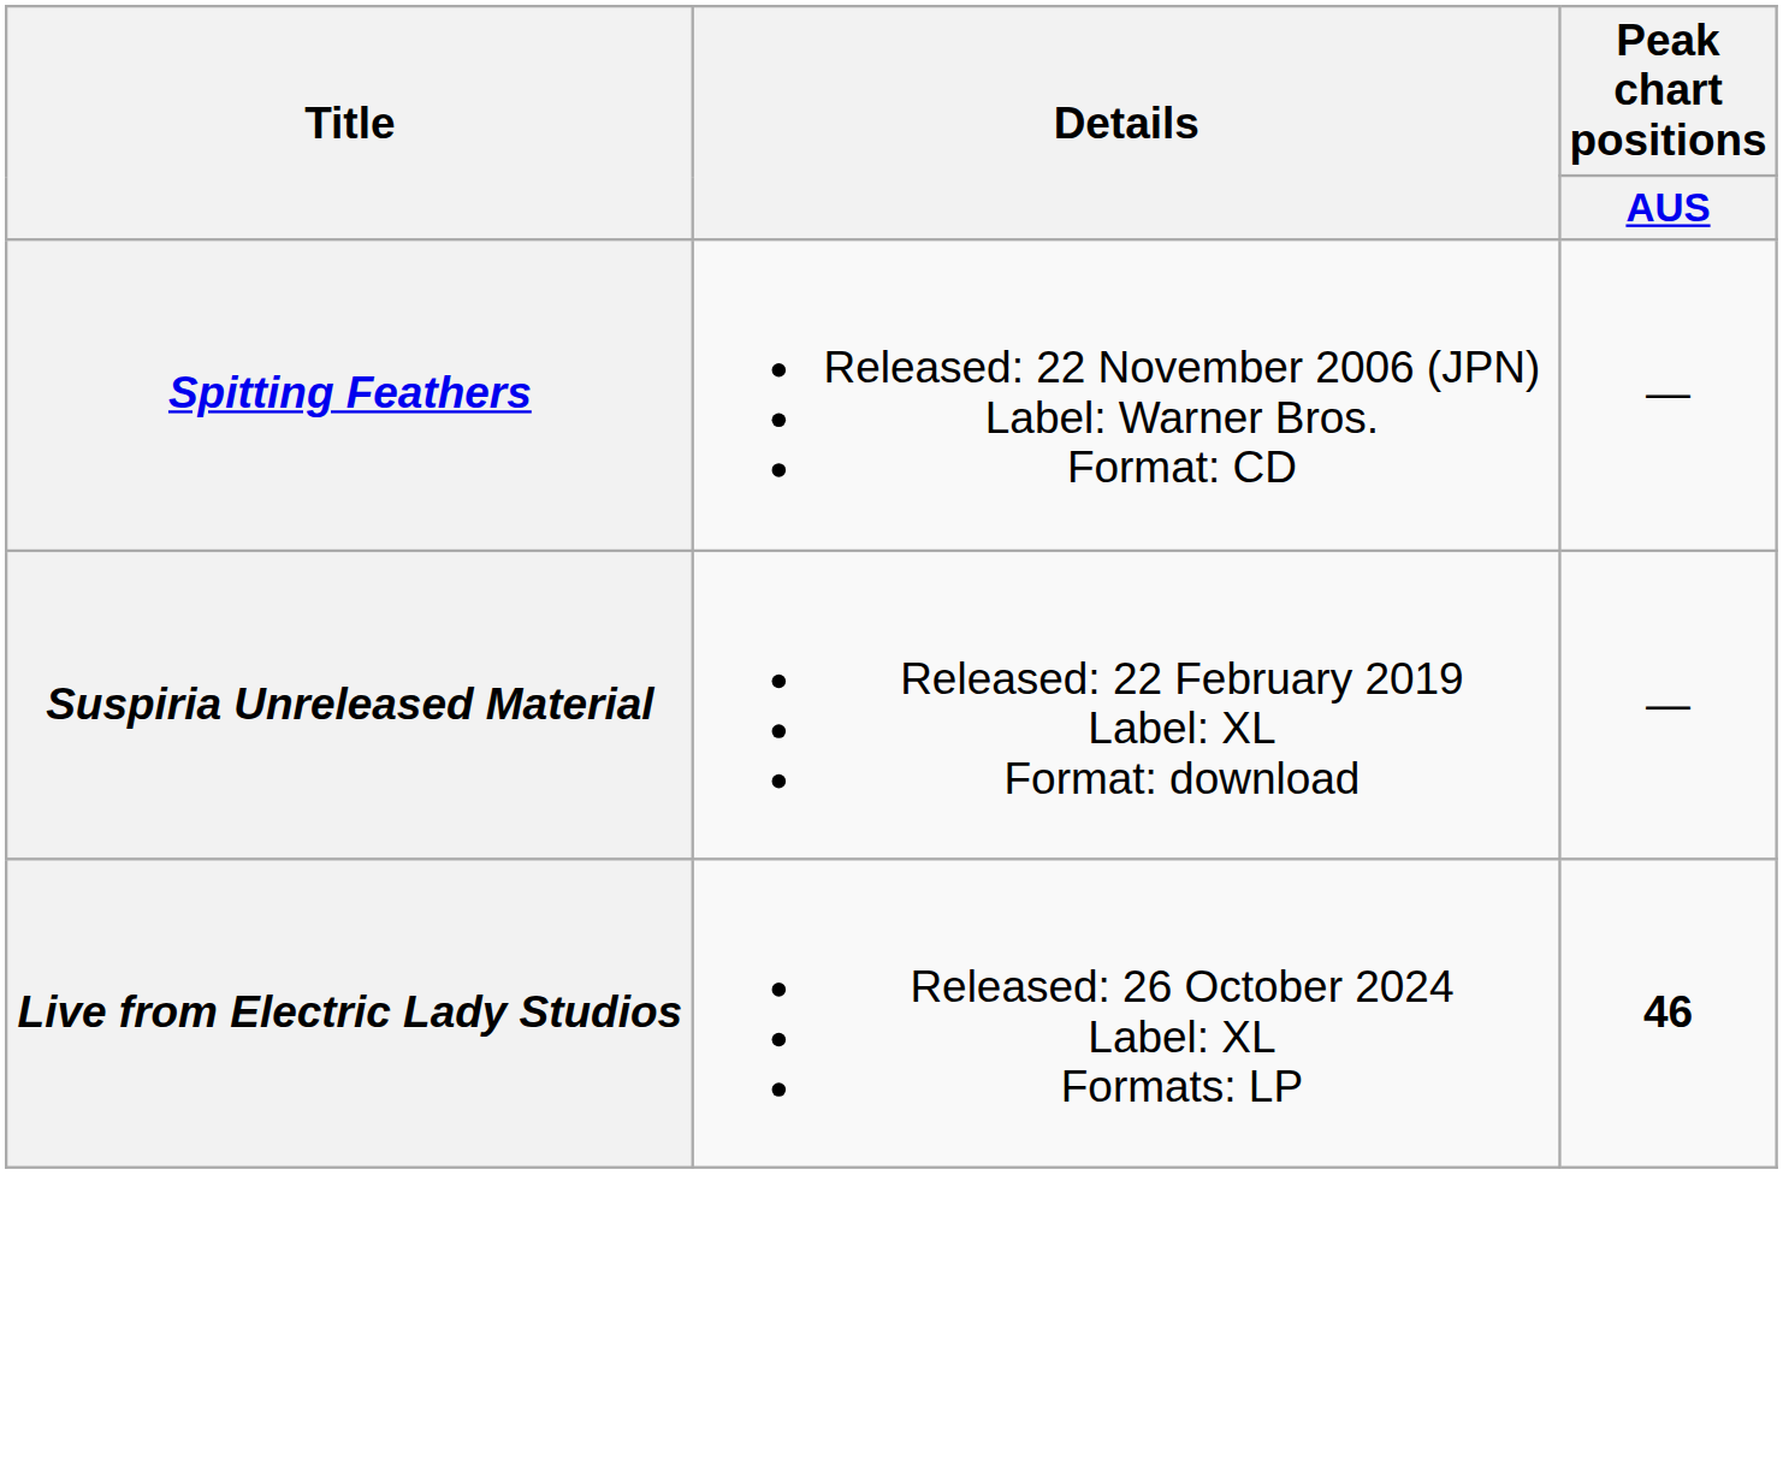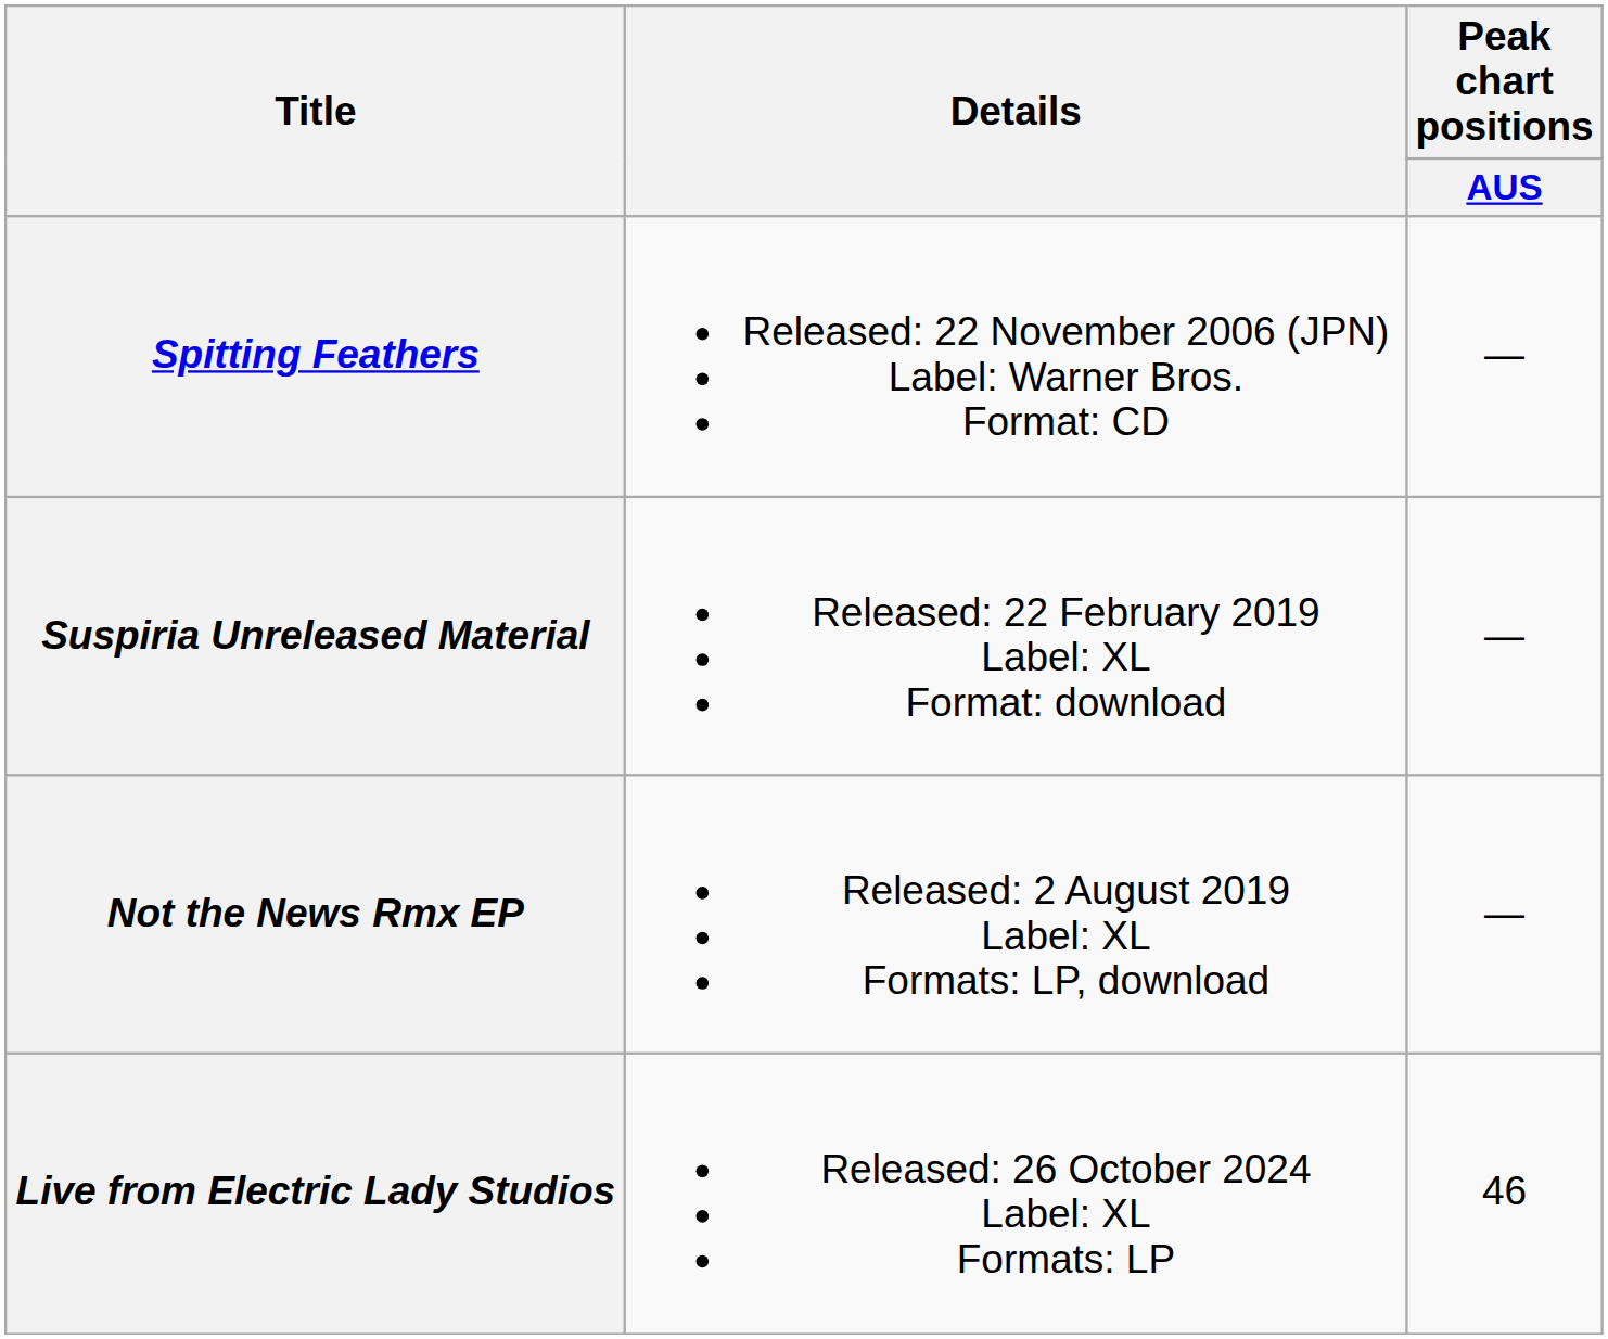+ row: Not the News Rmx EP | Released: 2 August 2019 Label: XL Formats: LP, download | —
Live from Electric Lady Studios | Peak chart positions / AUS: bold -> normal
